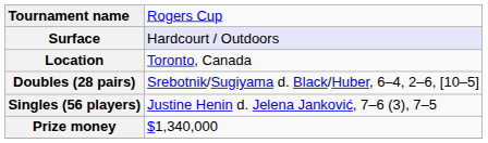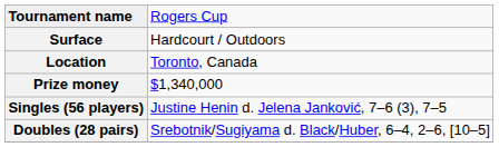Surface | column 2: lavender background -> no background
rows swapped: Prize money <-> Doubles (28 pairs)
